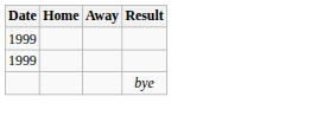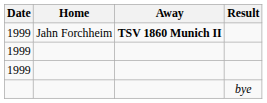+ row: 1999 | Jahn Forchheim | TSV 1860 Munich II
